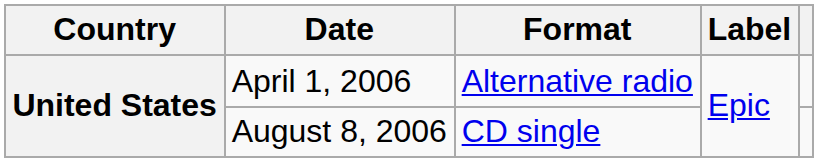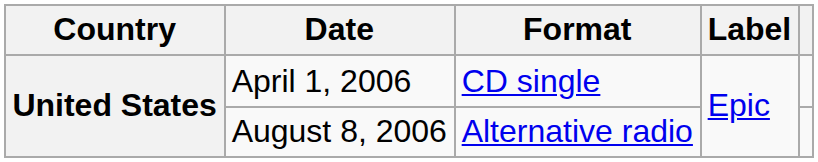April 1, 2006 | Format: Alternative radio -> CD single
August 8, 2006 | Format: CD single -> Alternative radio
